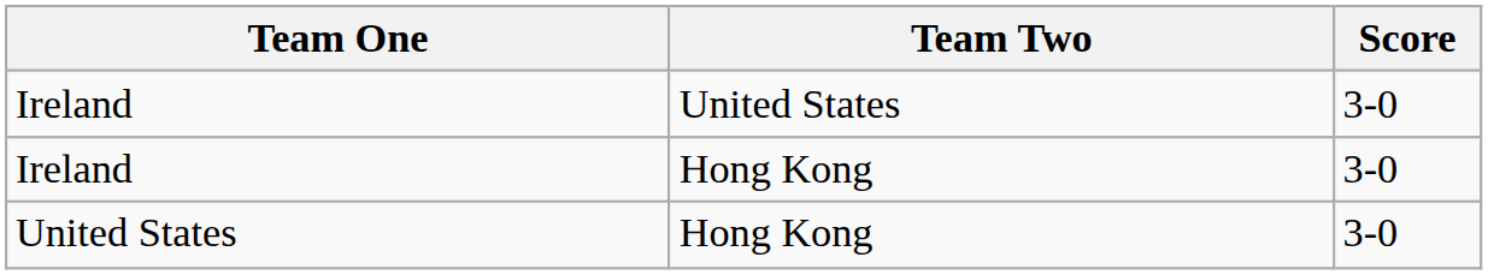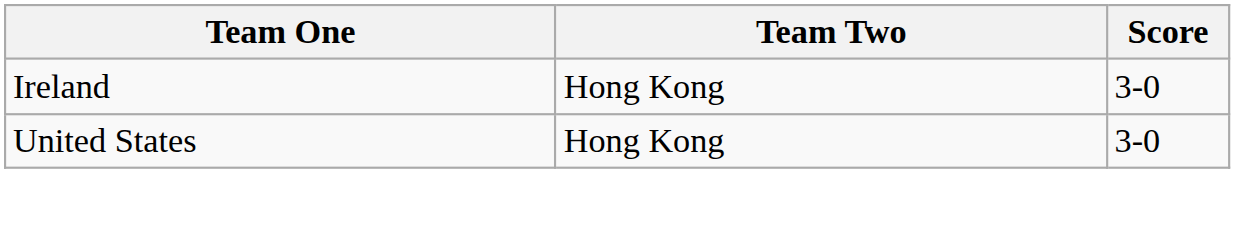- row: Ireland | United States | 3-0
